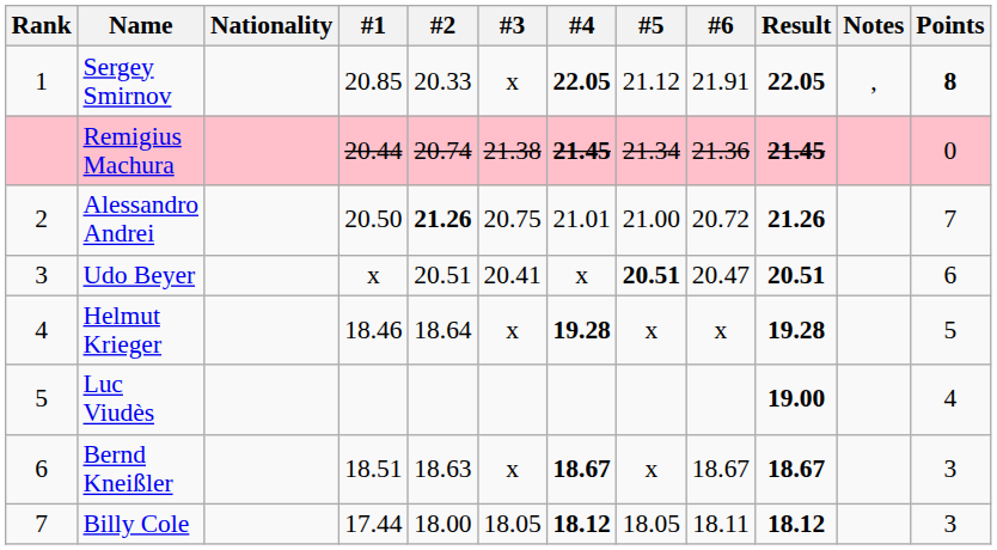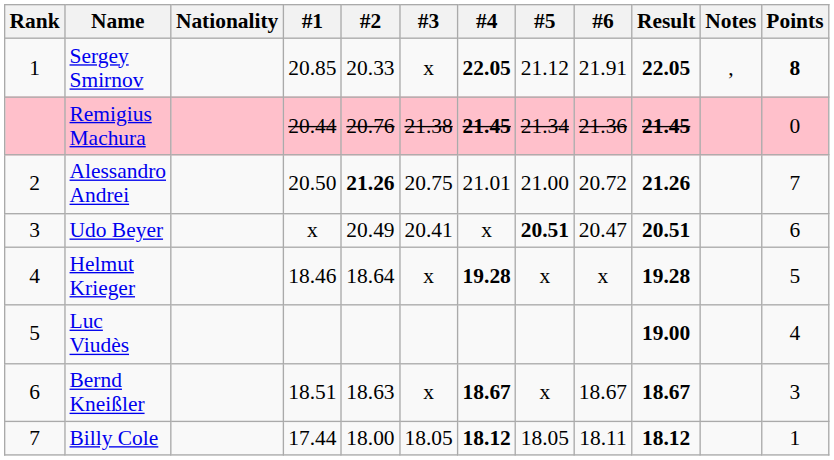Remigius Machura | #2: 20.74 -> 20.76
Udo Beyer | #2: 20.51 -> 20.49
Billy Cole | Points: 3 -> 1
